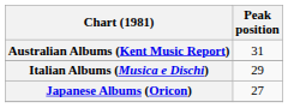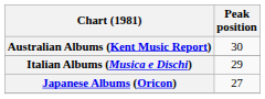Australian Albums (Kent Music Report) | Peak position: 31 -> 30
